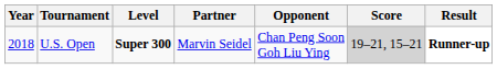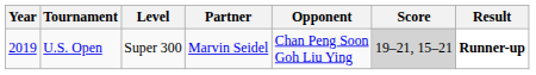U.S. Open | Year: 2018 -> 2019
U.S. Open | Level: bold -> normal
